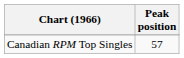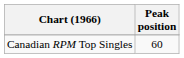Canadian RPM Top Singles | Peak position: 57 -> 60
